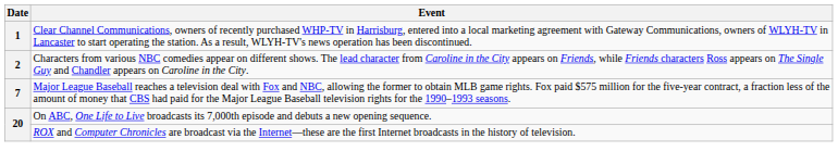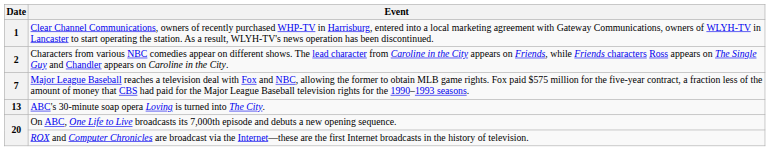+ row: 13 | ABC's 30-minute soap opera Loving is turned into The City.
